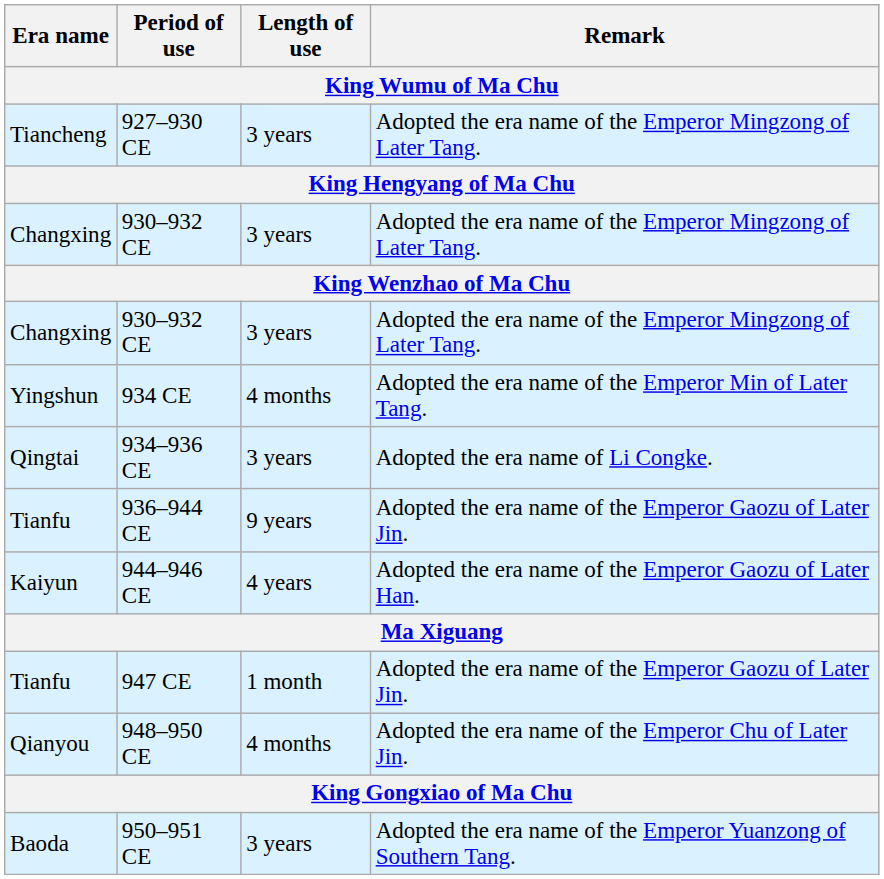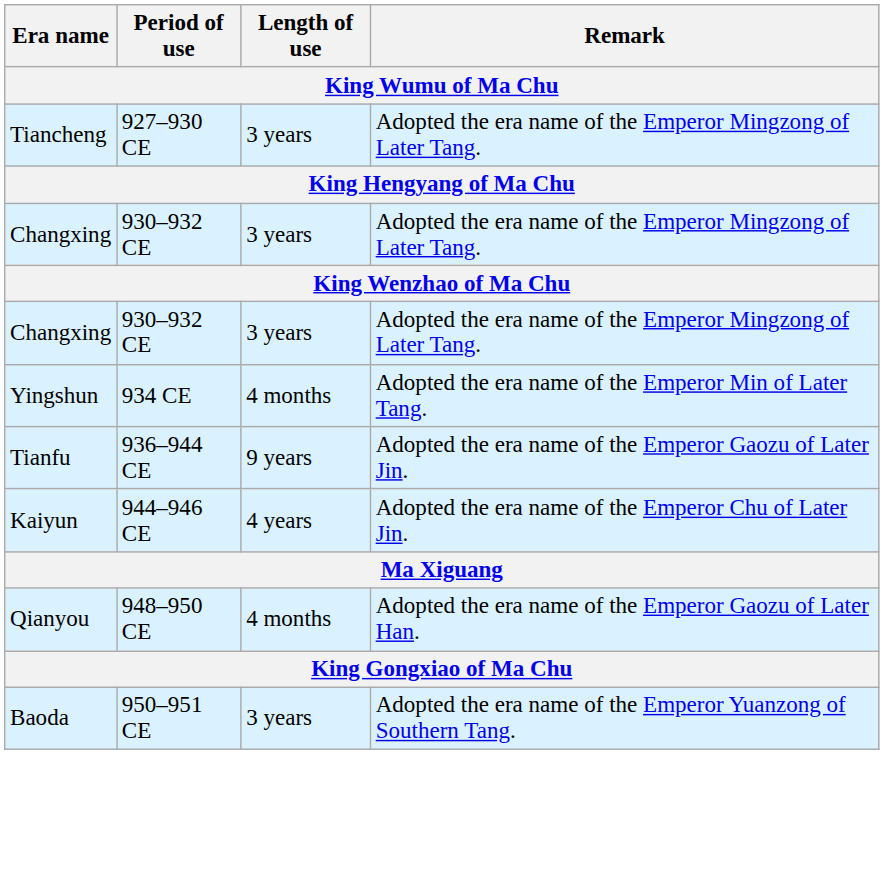- row: Qingtai | 934–936 CE | 3 years | Adopted the era name of Li Congke.
944–946 CE | Remark: Adopted the era name of the Emperor Gaozu of Later Han. -> Adopted the era name of the Emperor Chu of Later Jin.
- row: Tianfu | 947 CE | 1 month | Adopted the era name of the Emperor Gaozu of Later Jin.
948–950 CE | Remark: Adopted the era name of the Emperor Chu of Later Jin. -> Adopted the era name of the Emperor Gaozu of Later Han.
